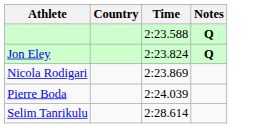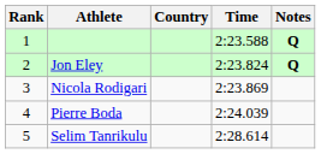+ column: Rank | 1 | 2 | 3 | 4 | 5
